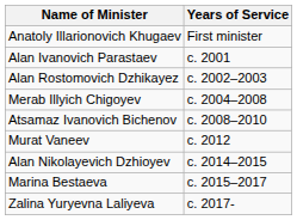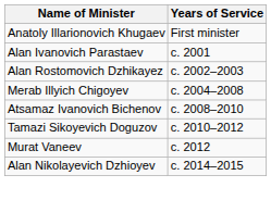+ row: Tamazi Sikoyevich Doguzov | c. 2010–2012
- row: Marina Bestaeva | c. 2015–2017
- row: Zalina Yuryevna Laliyeva | c. 2017-
